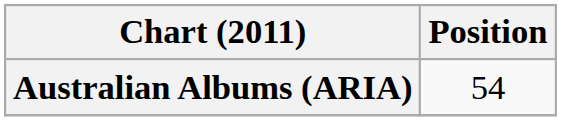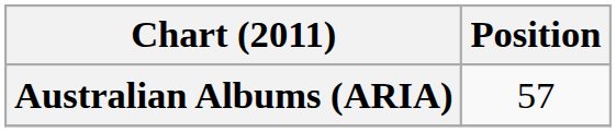Australian Albums (ARIA) | Position: 54 -> 57
